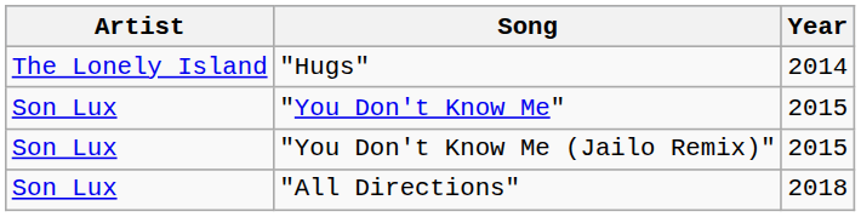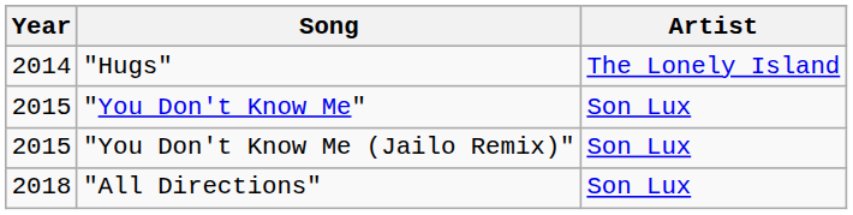columns swapped: Year <-> Artist
